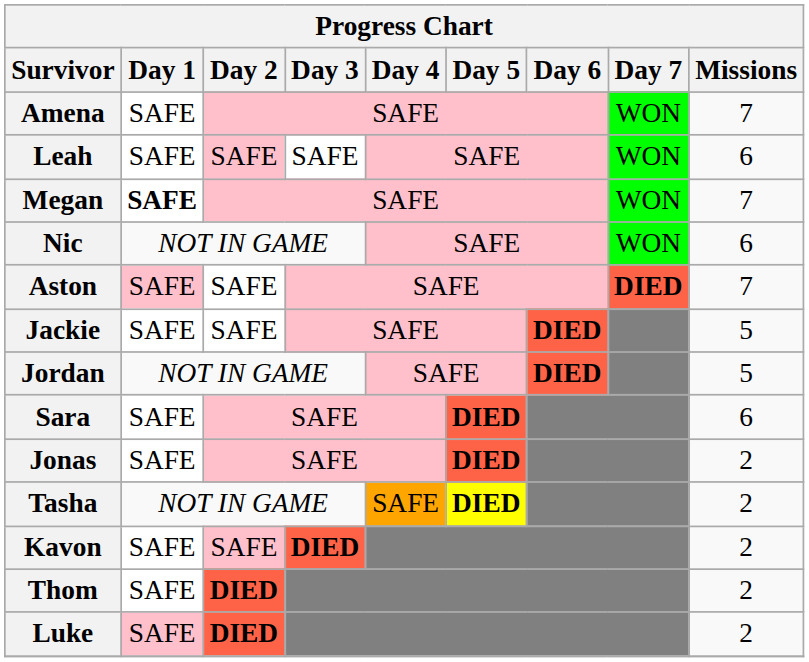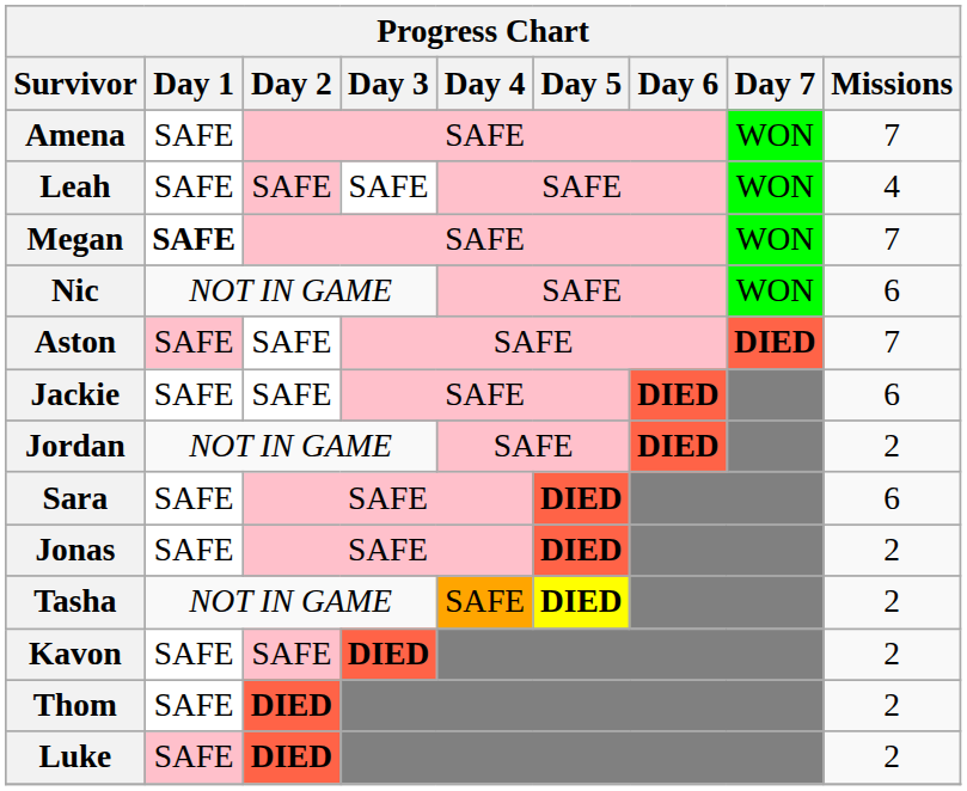Leah | Missions: 6 -> 4
Jackie | Missions: 5 -> 6
Jordan | Missions: 5 -> 2
